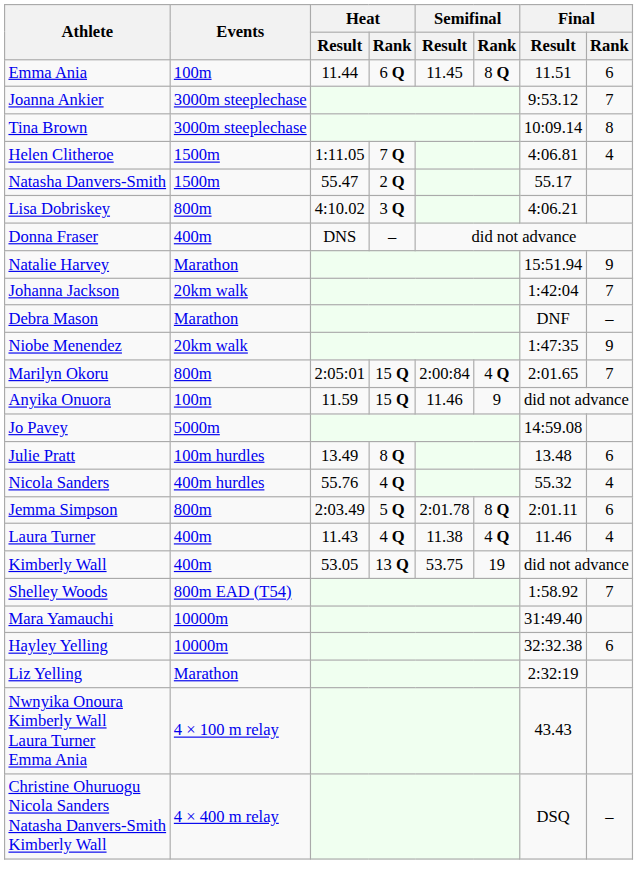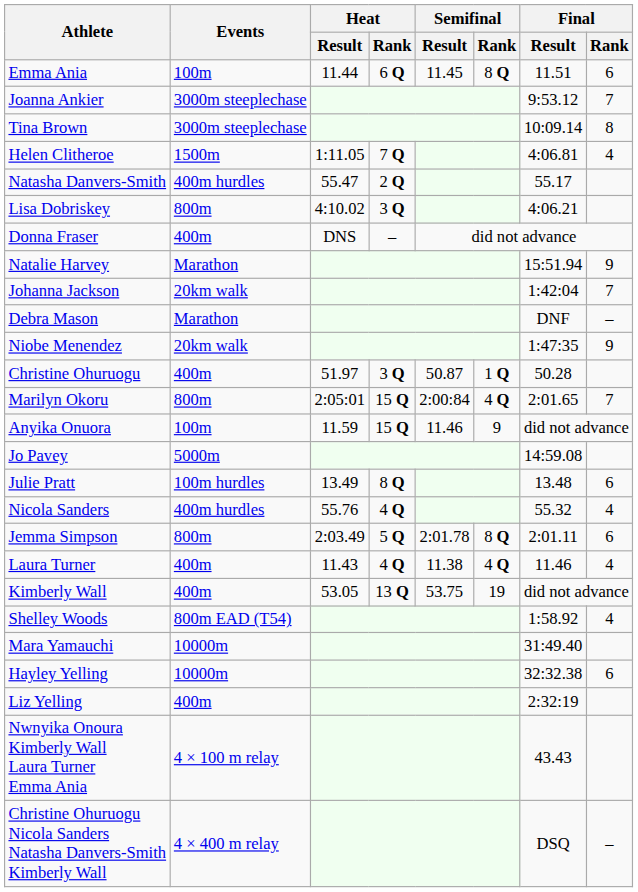Natasha Danvers-Smith | Events: 1500m -> 400m hurdles
+ row: Christine Ohuruogu | 400m | 51.97 | 3 Q | 50.87 | 1 Q | 50.28
Shelley Woods | Final / Rank: 7 -> 4
Liz Yelling | Events: Marathon -> 400m
